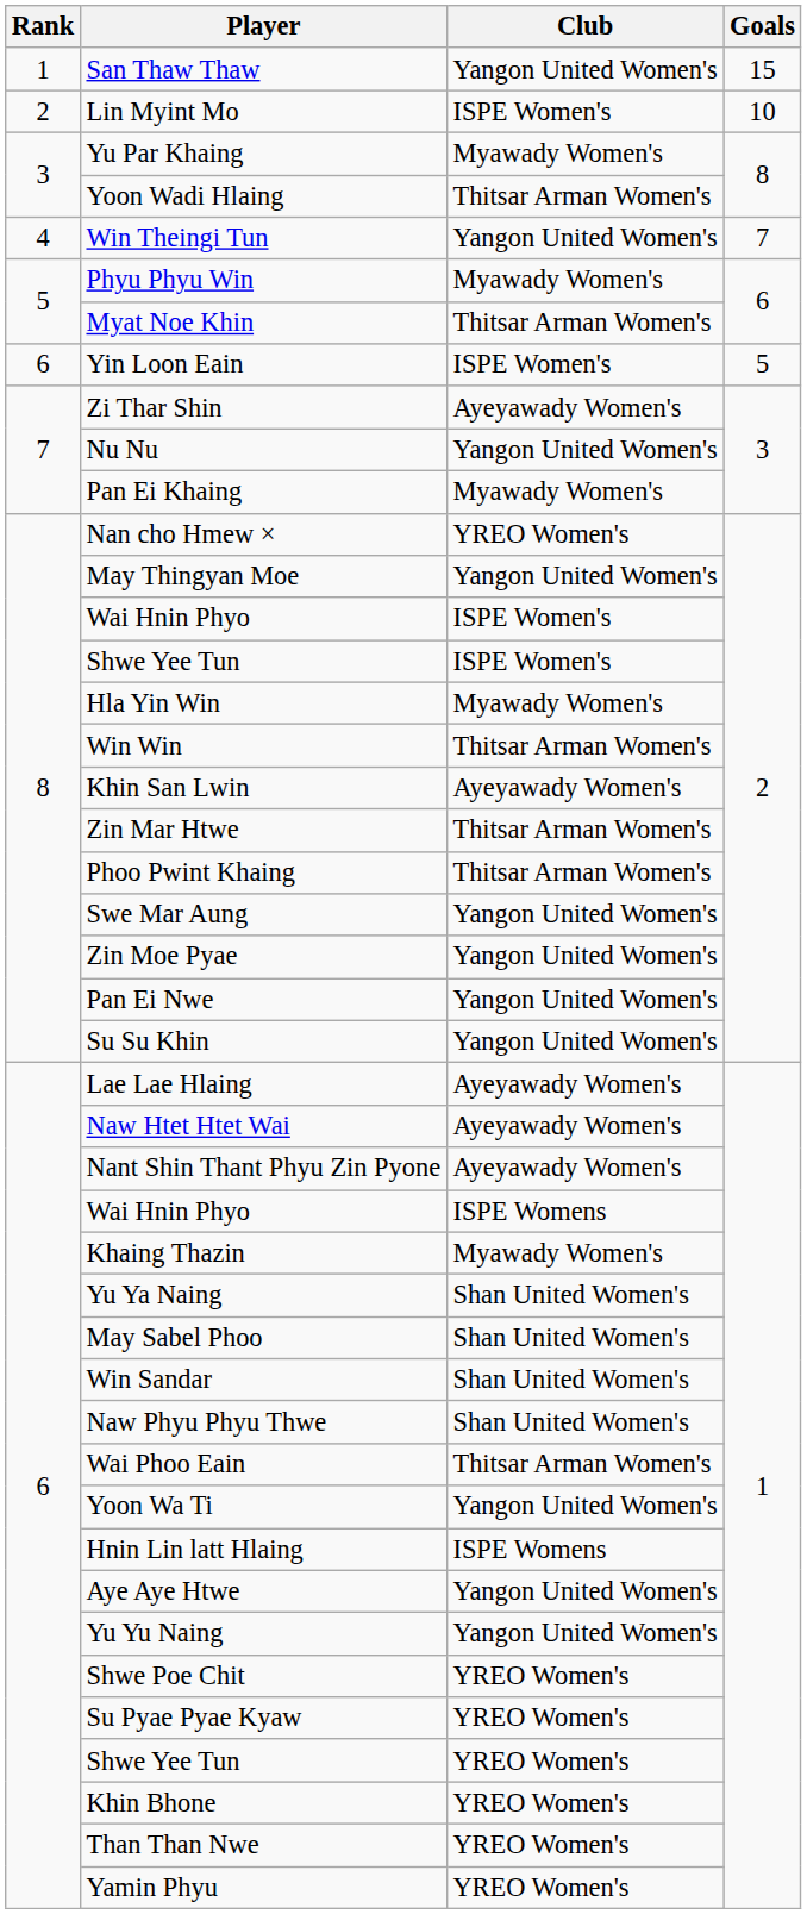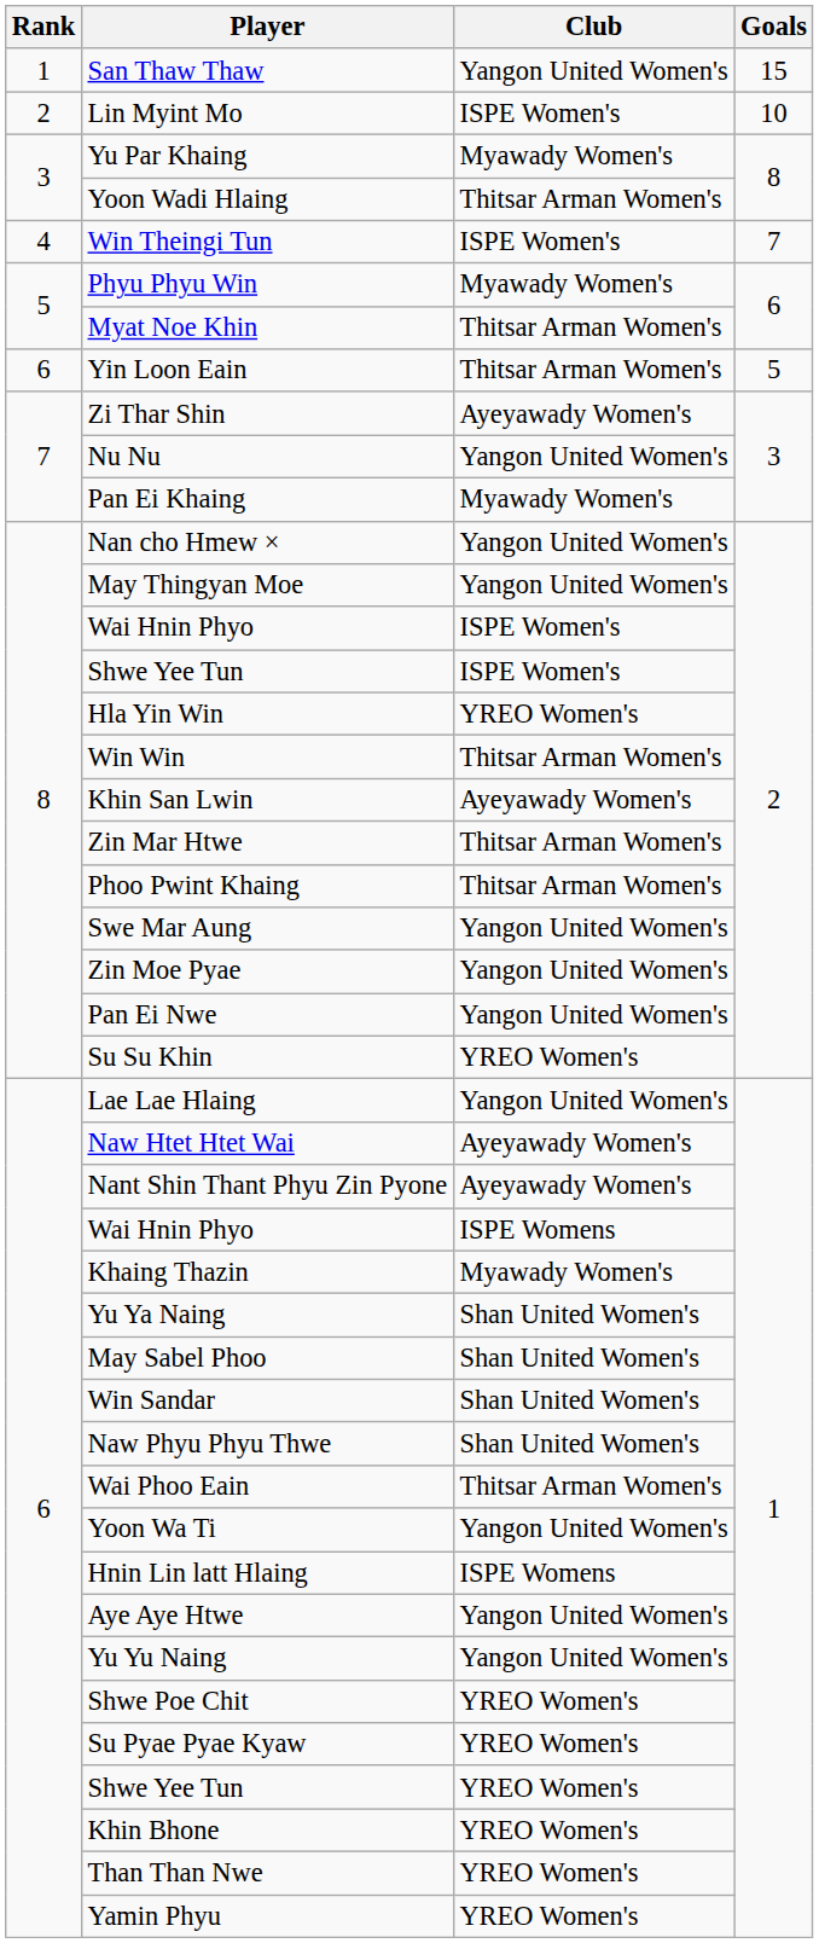Win Theingi Tun | Club: Yangon United Women's -> ISPE Women's
Yin Loon Eain | Club: ISPE Women's -> Thitsar Arman Women's
Nan cho Hmew × | Club: YREO Women's -> Yangon United Women's
Hla Yin Win | Club: Myawady Women's -> YREO Women's
Su Su Khin | Club: Yangon United Women's -> YREO Women's
Lae Lae Hlaing | Club: Ayeyawady Women's -> Yangon United Women's
